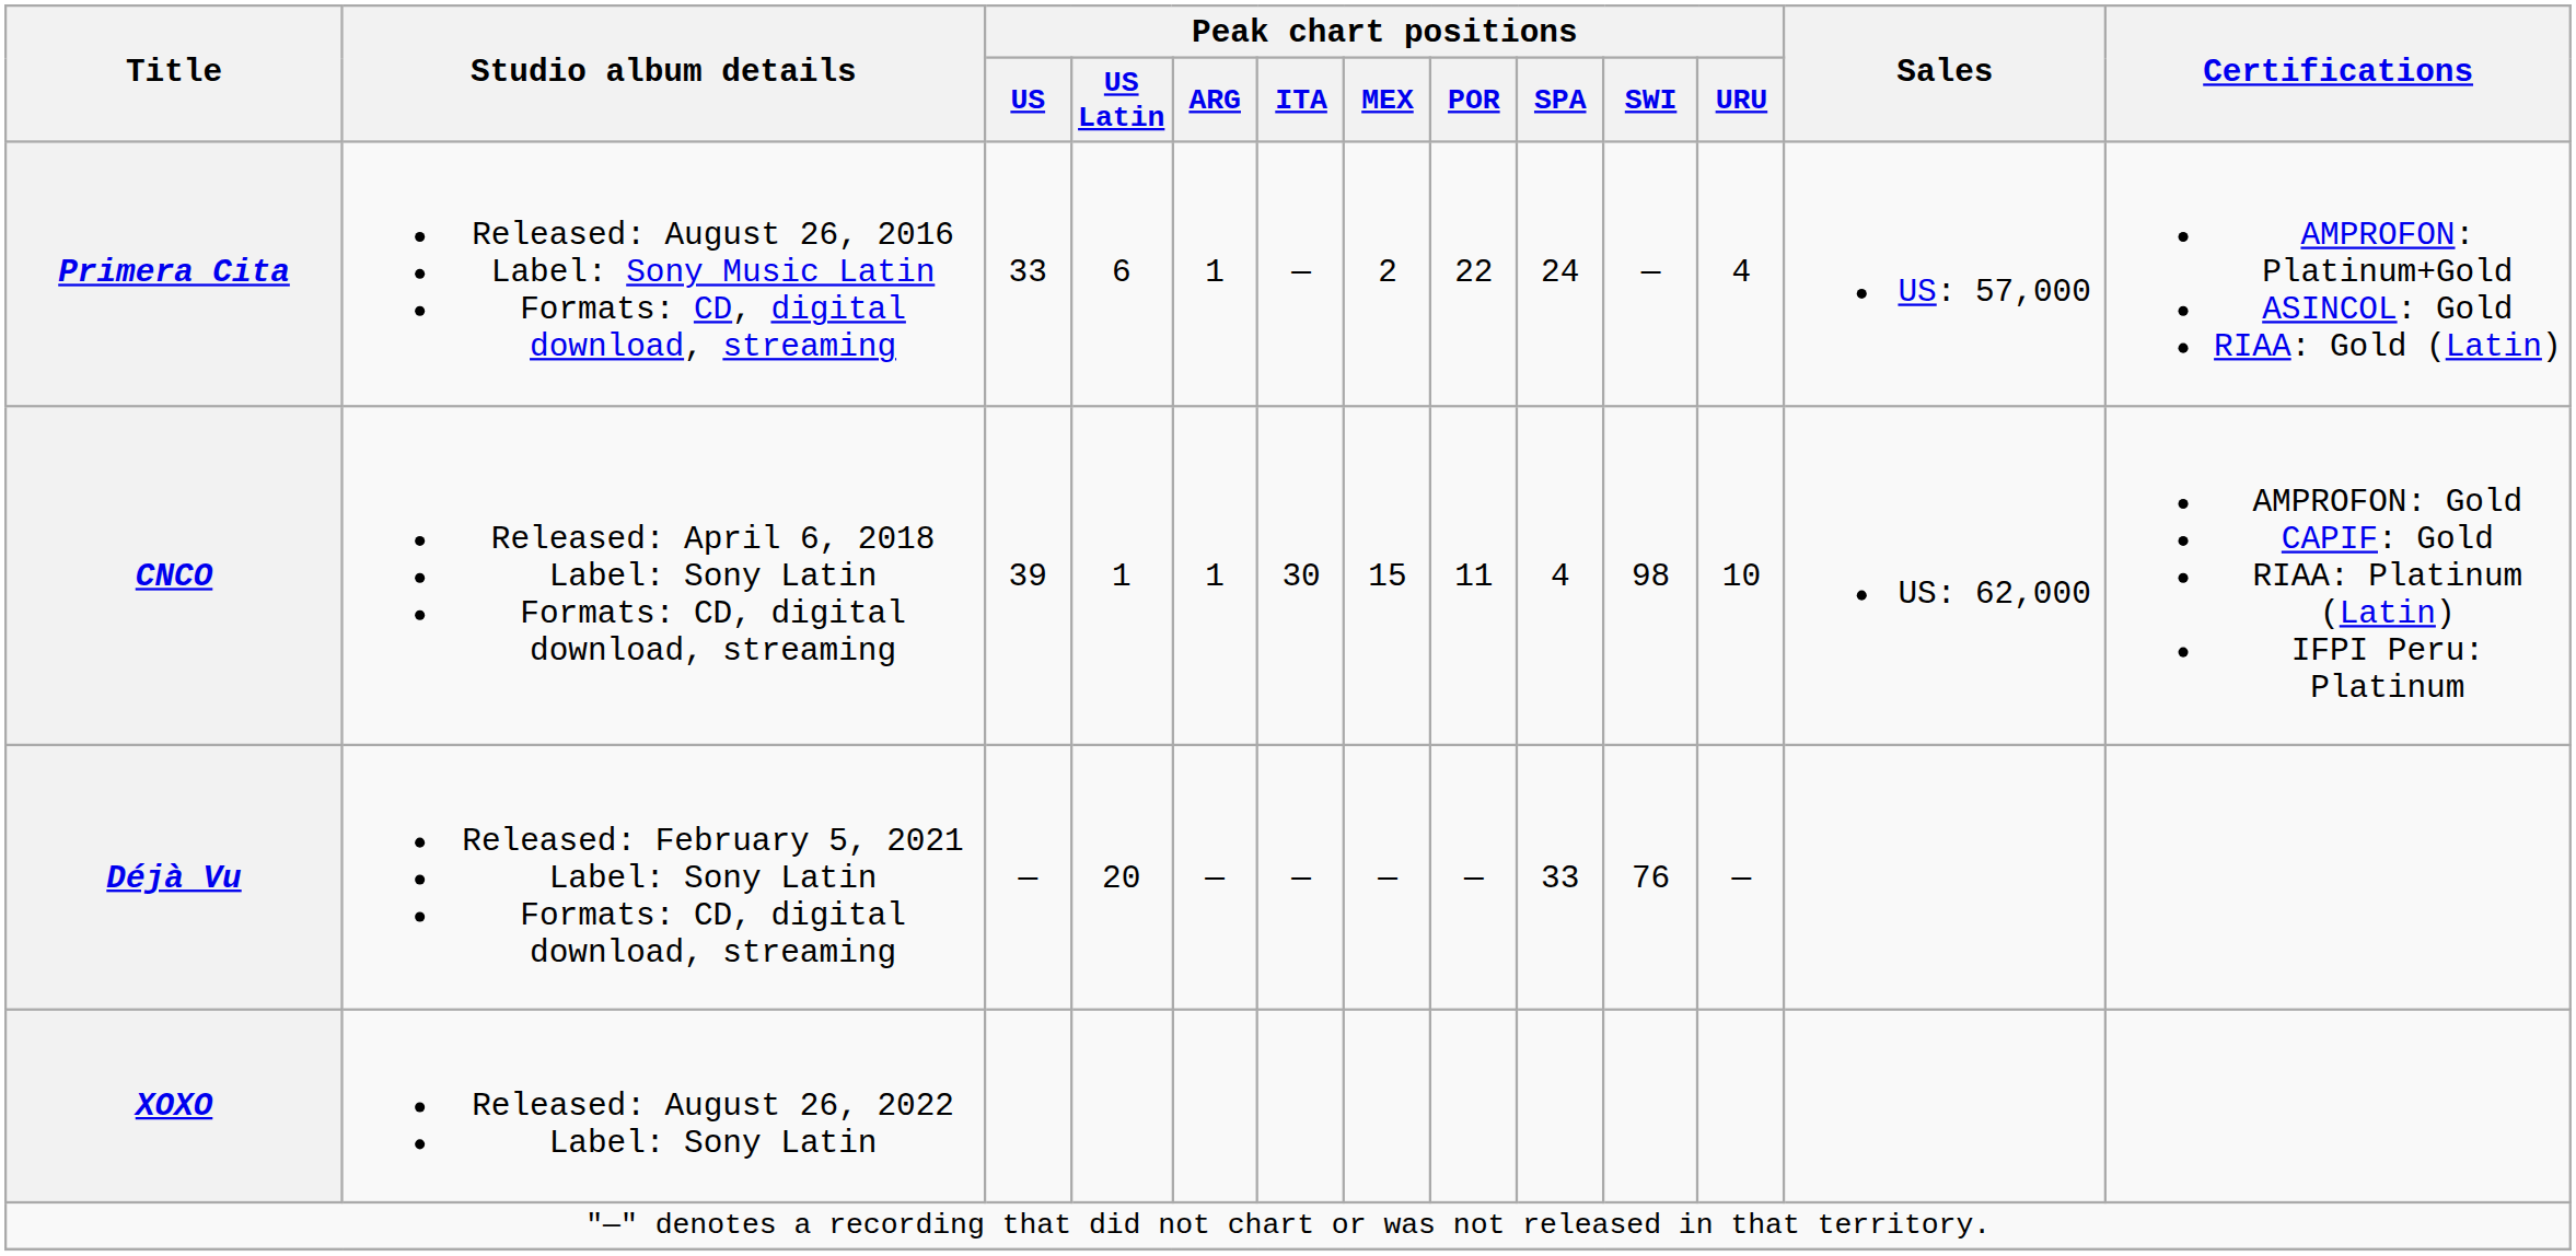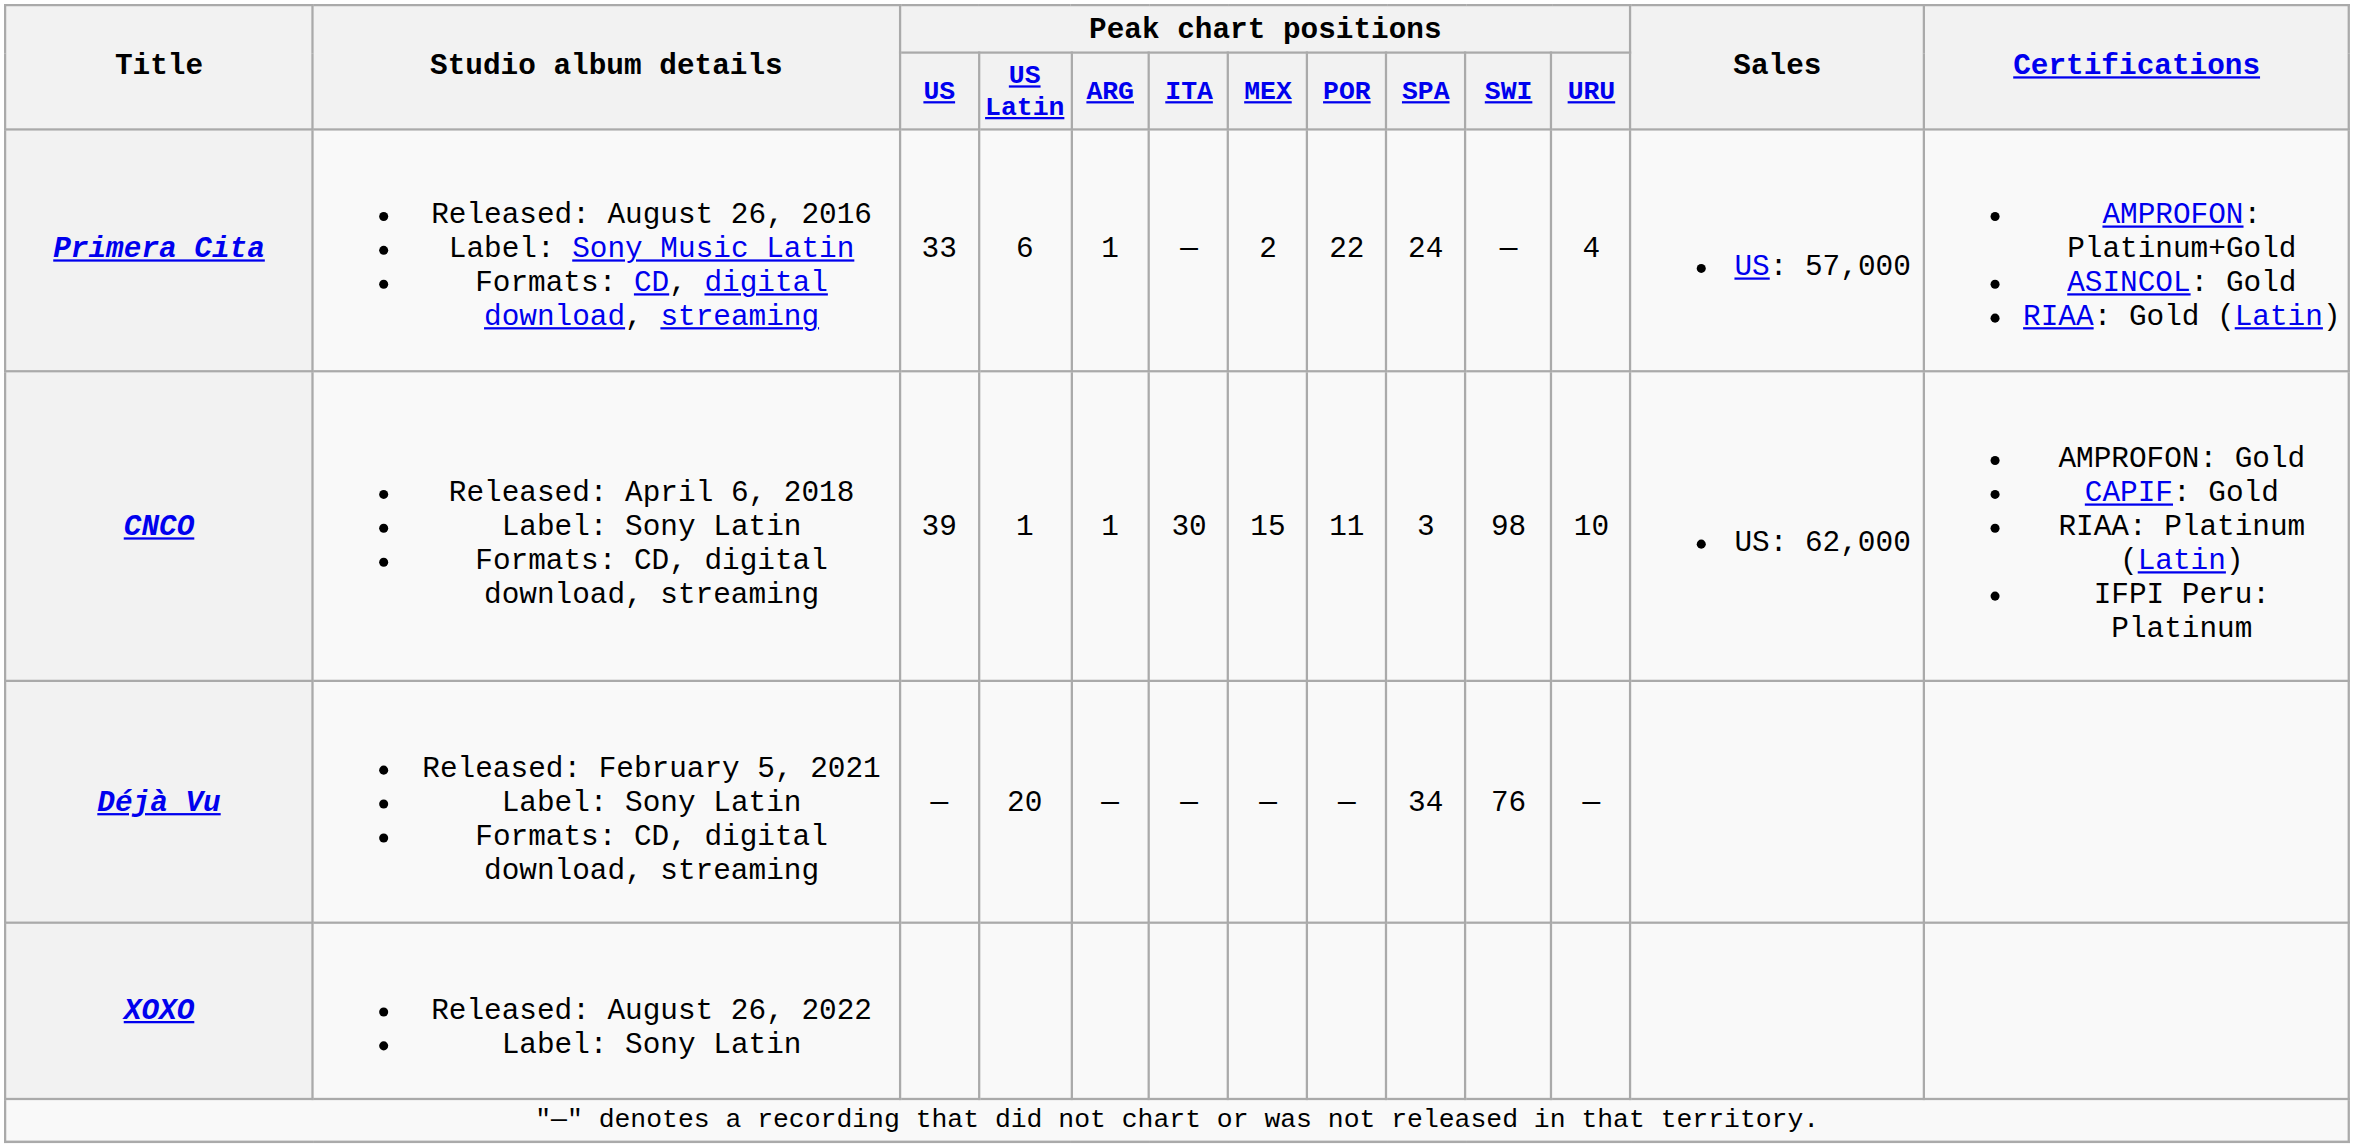CNCO | Peak chart positions / SPA: 4 -> 3
Déjà Vu | Peak chart positions / SPA: 33 -> 34
